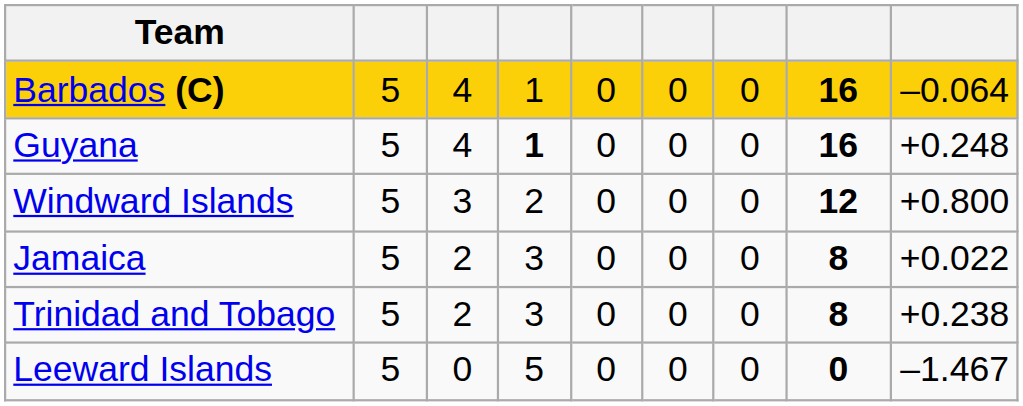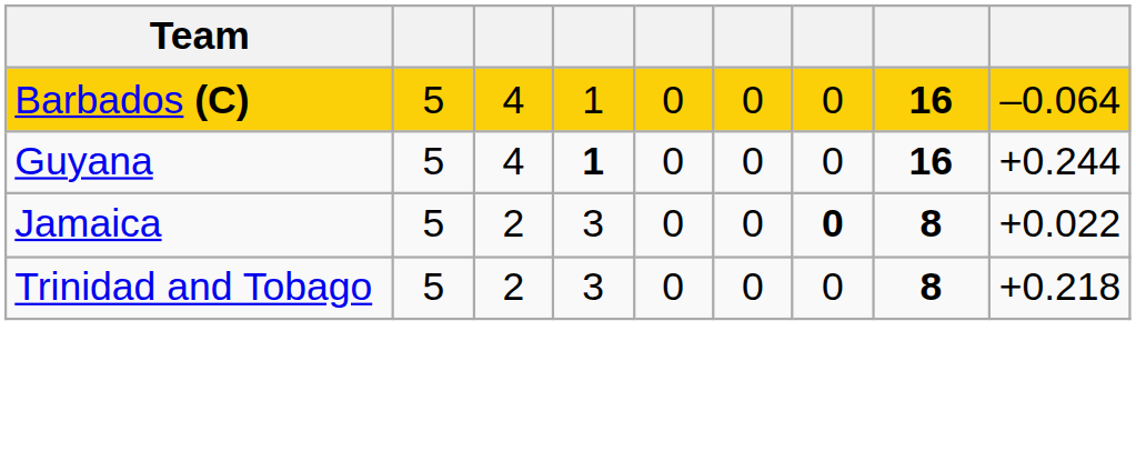Guyana | column 9: +0.248 -> +0.244
- row: Windward Islands | 5 | 3 | 2 | 0 | 0 | 0 | 12 | +0.800
Jamaica | column 7: normal -> bold
Trinidad and Tobago | column 9: +0.238 -> +0.218
- row: Leeward Islands | 5 | 0 | 5 | 0 | 0 | 0 | 0 | –1.467
